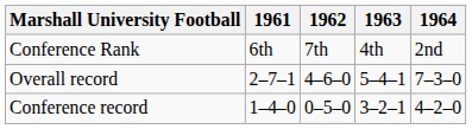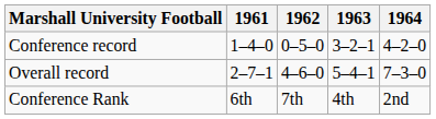rows swapped: Conference record <-> Conference Rank
